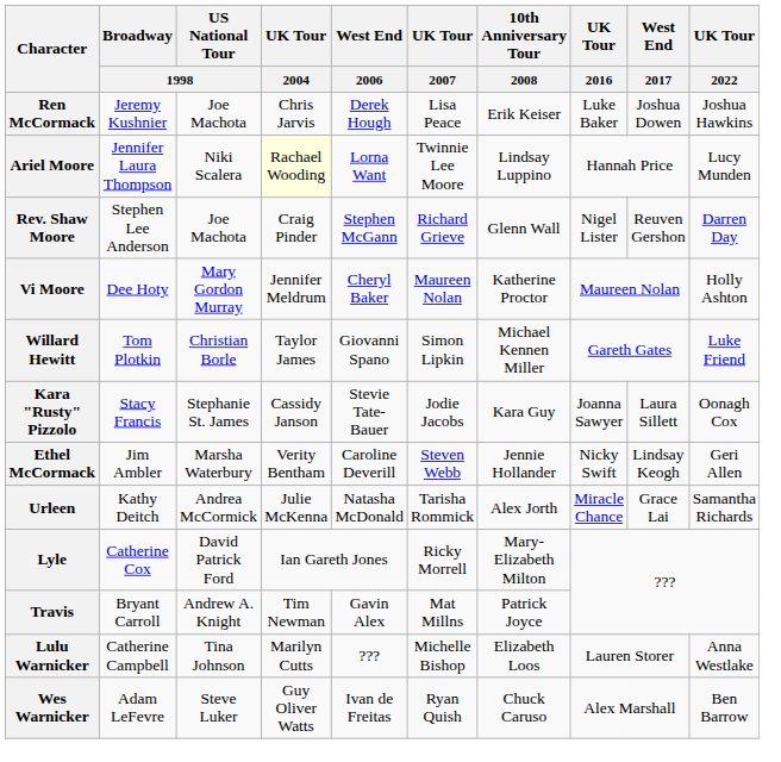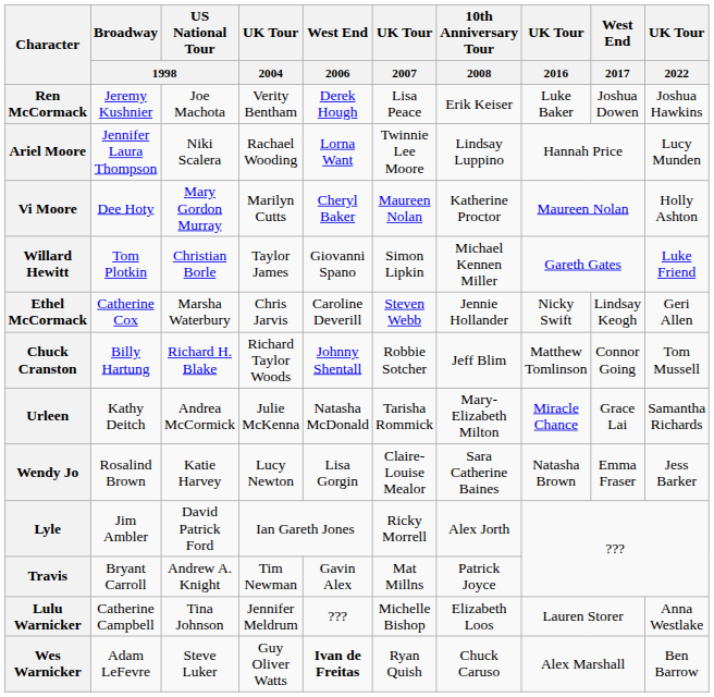Ren McCormack | UK Tour / 2004: Chris Jarvis -> Verity Bentham
Ariel Moore | UK Tour / 2004: lightyellow background -> no background
- row: Rev. Shaw Moore | Stephen Lee Anderson | Joe Machota | Craig Pinder | Stephen McGann | Richard Grieve | Glenn Wall | Nigel Lister | Reuven Gershon | Darren Day
Vi Moore | UK Tour / 2004: Jennifer Meldrum -> Marilyn Cutts
- row: Kara "Rusty" Pizzolo | Stacy Francis | Stephanie St. James | Cassidy Janson | Stevie Tate-Bauer | Jodie Jacobs | Kara Guy | Joanna Sawyer | Laura Sillett | Oonagh Cox
Ethel McCormack | Broadway / 1998: Jim Ambler -> Catherine Cox
Ethel McCormack | UK Tour / 2004: Verity Bentham -> Chris Jarvis
+ row: Chuck Cranston | Billy Hartung | Richard H. Blake | Richard Taylor Woods | Johnny Shentall | Robbie Sotcher | Jeff Blim | Matthew Tomlinson | Connor Going | Tom Mussell
Urleen | 10th Anniversary Tour / 2008: Alex Jorth -> Mary-Elizabeth Milton
+ row: Wendy Jo | Rosalind Brown | Katie Harvey | Lucy Newton | Lisa Gorgin | Claire-Louise Mealor | Sara Catherine Baines | Natasha Brown | Emma Fraser | Jess Barker
Lyle | Broadway / 1998: Catherine Cox -> Jim Ambler
Lyle | 10th Anniversary Tour / 2008: Mary-Elizabeth Milton -> Alex Jorth
Lulu Warnicker | UK Tour / 2004: Marilyn Cutts -> Jennifer Meldrum
Wes Warnicker | West End / 2006: normal -> bold
